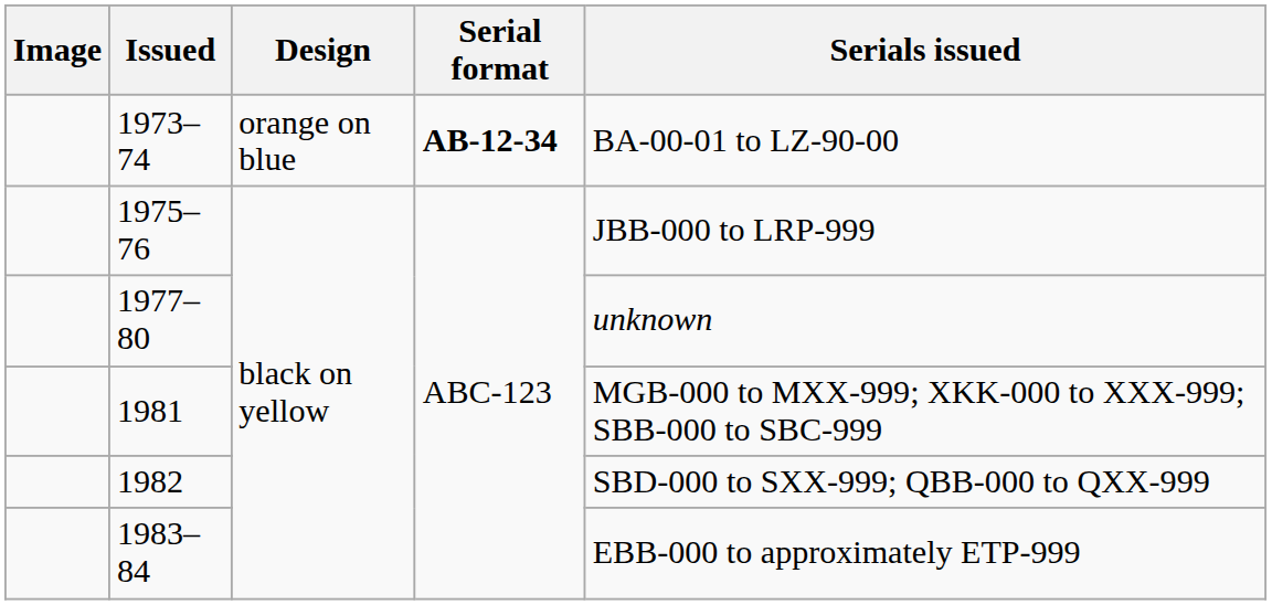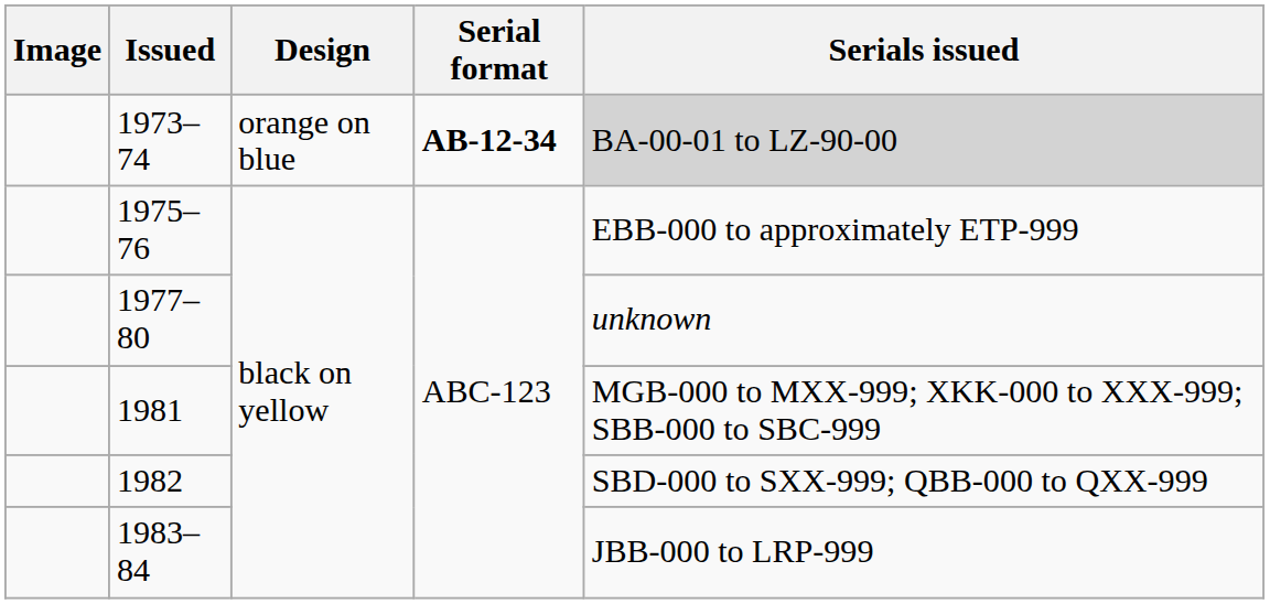1973–74 | Serials issued: no background -> lightgrey background
1975–76 | Serials issued: JBB-000 to LRP-999 -> EBB-000 to approximately ETP-999
1983–84 | Serials issued: EBB-000 to approximately ETP-999 -> JBB-000 to LRP-999
